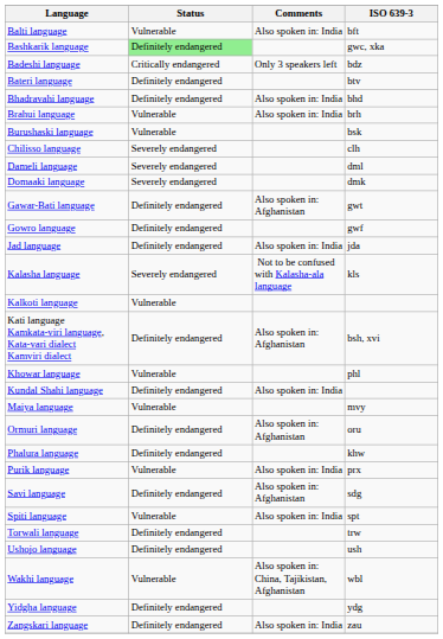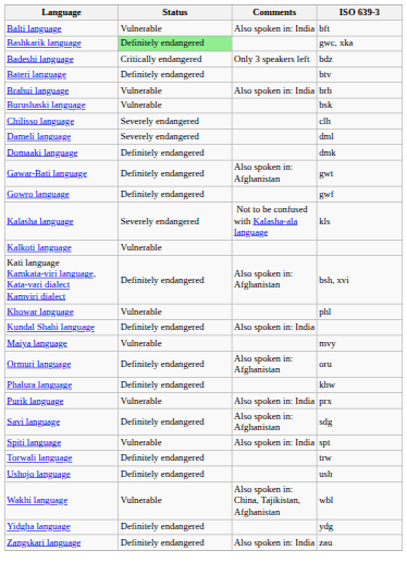- row: Bhadravahi language | Definitely endangered | Also spoken in: India | bhd
Domaaki language | Status: Severely endangered -> Definitely endangered
- row: Jad language | Definitely endangered | Also spoken in: India | jda
